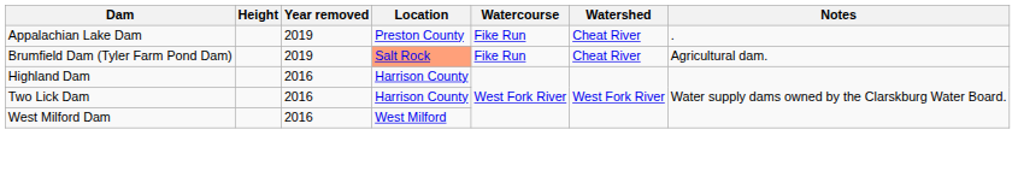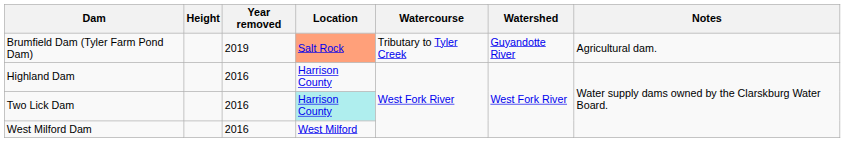- row: Appalachian Lake Dam | 2019 | Preston County | Fike Run | Cheat River | .
Brumfield Dam (Tyler Farm Pond Dam) | Watercourse: Fike Run -> Tributary to Tyler Creek
Brumfield Dam (Tyler Farm Pond Dam) | Watershed: Cheat River -> Guyandotte River
Two Lick Dam | Location: no background -> paleturquoise background
